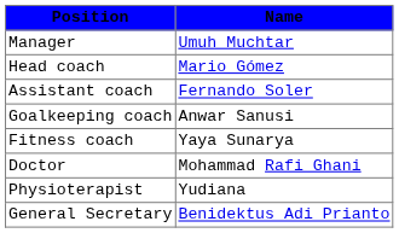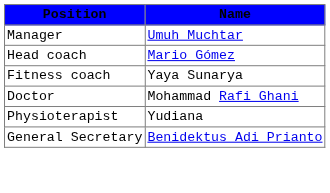- row: Assistant coach | Fernando Soler
- row: Goalkeeping coach | Anwar Sanusi
